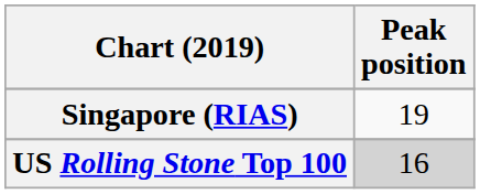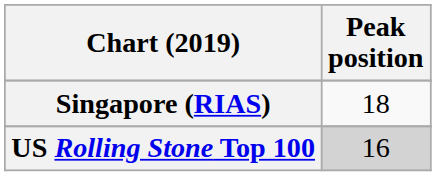Singapore (RIAS) | Peak position: 19 -> 18
